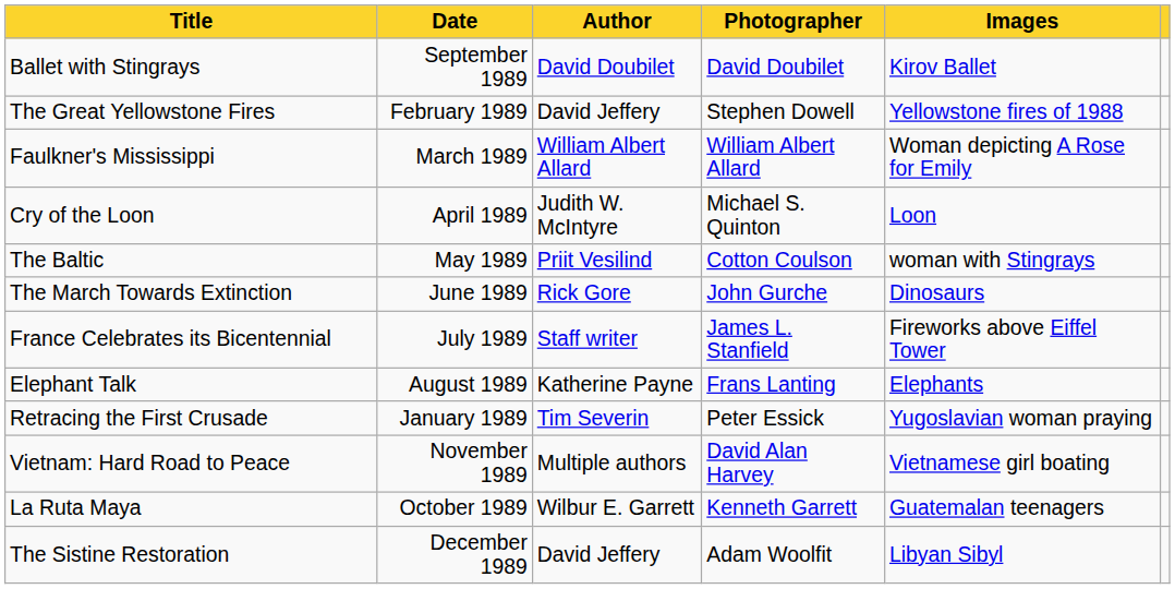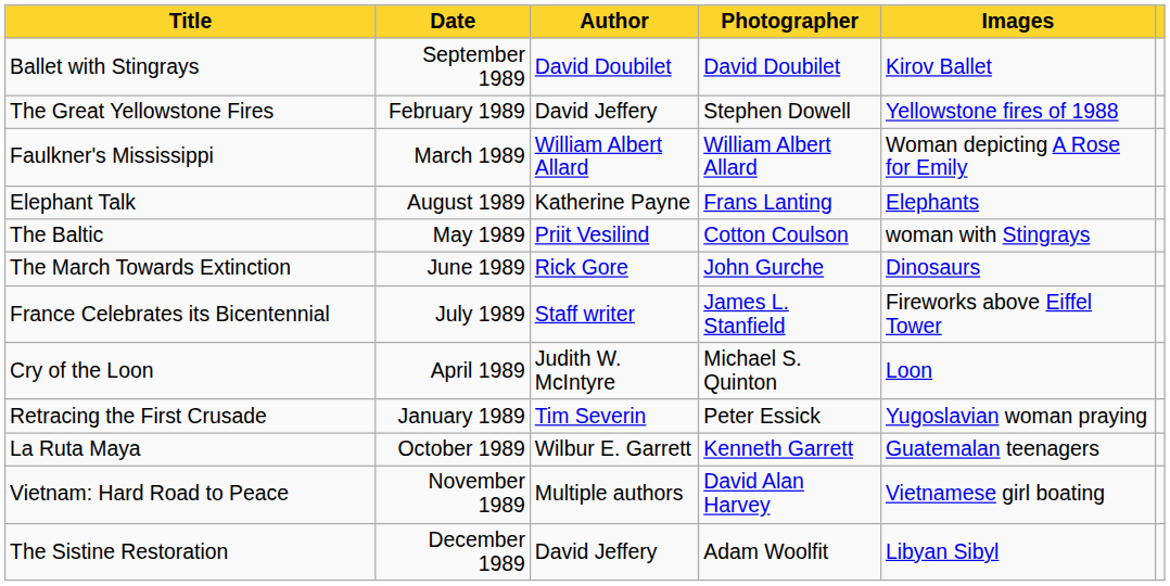rows swapped: Cry of the Loon <-> Elephant Talk
rows swapped: La Ruta Maya <-> Vietnam: Hard Road to Peace
